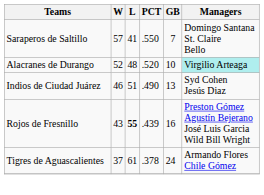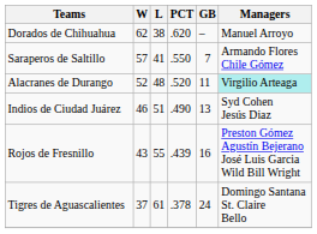+ row: Dorados de Chihuahua | 62 | 38 | .620 | – | Manuel Arroyo
Saraperos de Saltillo | Managers: Domingo Santana St. Claire Bello -> Armando Flores Chile Gómez
Alacranes de Durango | GB: 10 -> 11
Rojos de Fresnillo | L: bold -> normal
Tigres de Aguascalientes | Managers: Armando Flores Chile Gómez -> Domingo Santana St. Claire Bello
